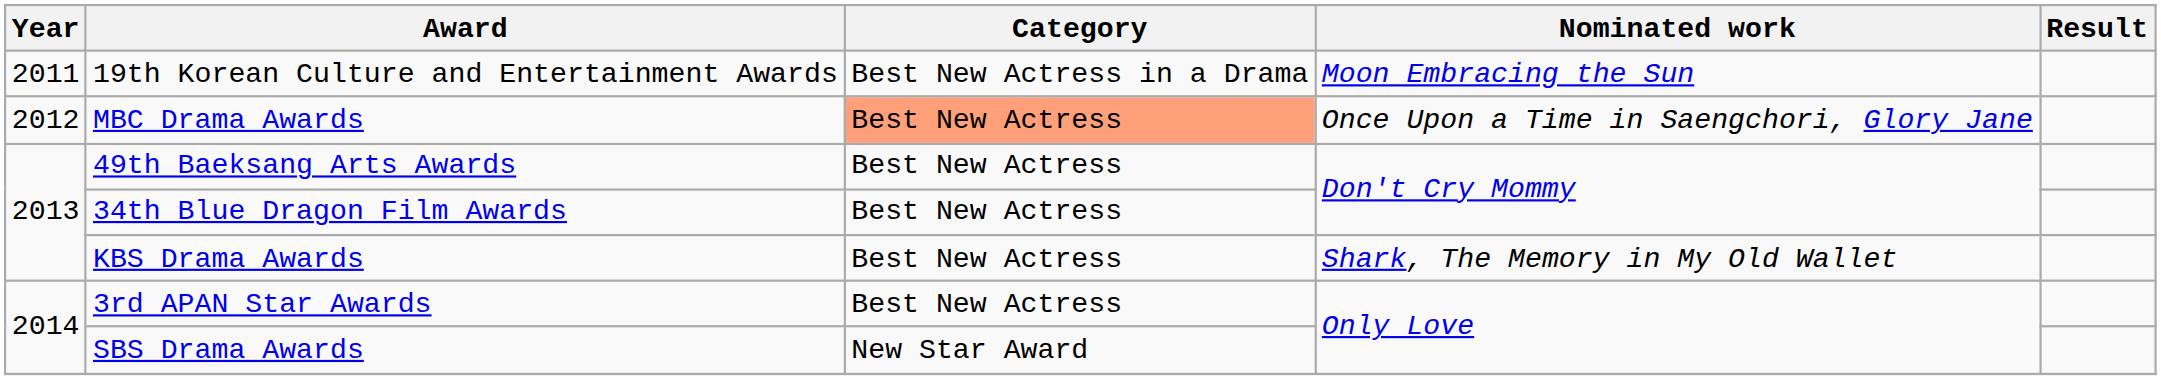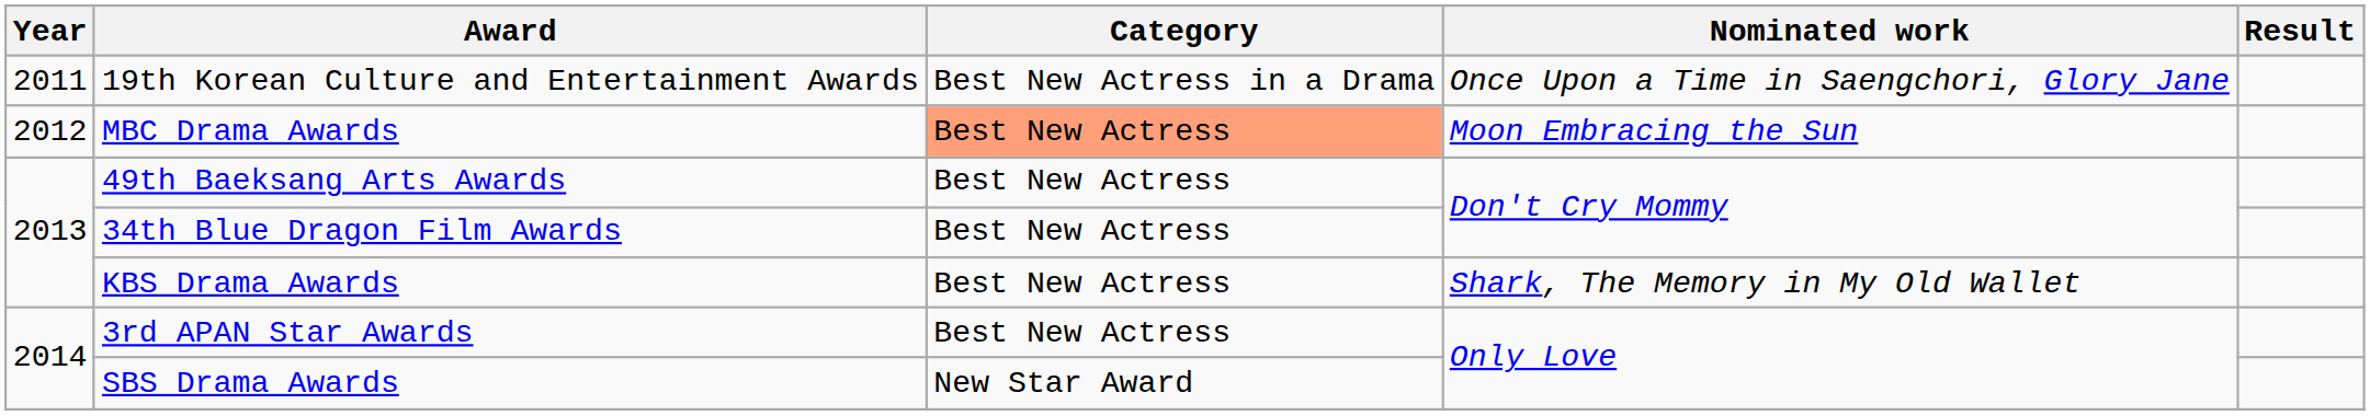19th Korean Culture and Entertainment Awards | Nominated work: Moon Embracing the Sun -> Once Upon a Time in Saengchori, Glory Jane
MBC Drama Awards | Nominated work: Once Upon a Time in Saengchori, Glory Jane -> Moon Embracing the Sun
